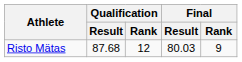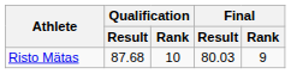Risto Mätas | Qualification / Rank: 12 -> 10
